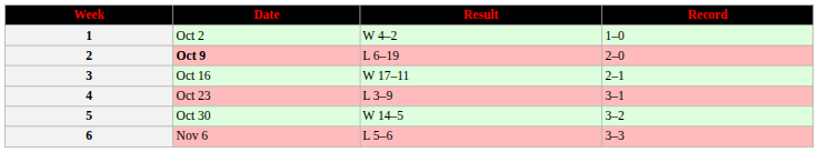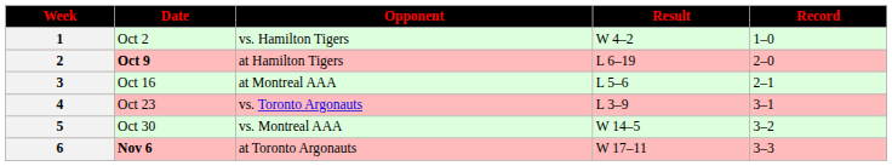+ column: Opponent | vs. Hamilton Tigers | at Hamilton Tigers | at Montreal AAA | vs. Toronto Argonauts | vs. Montreal AAA | at Toronto Argonauts
3 | Result: W 17–11 -> L 5–6
6 | Date: normal -> bold
6 | Result: L 5–6 -> W 17–11
